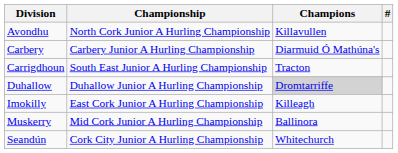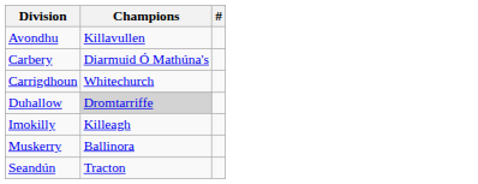- column: Championship | North Cork Junior A Hurling Championship | Carbery Junior A Hurling Championship | South East Junior A Hurling Championship | Duhallow Junior A Hurling Championship | East Cork Junior A Hurling Championship | Mid Cork Junior A Hurling Championship | Cork City Junior A Hurling Championship
Carrigdhoun | Champions: Tracton -> Whitechurch
Seandún | Champions: Whitechurch -> Tracton
